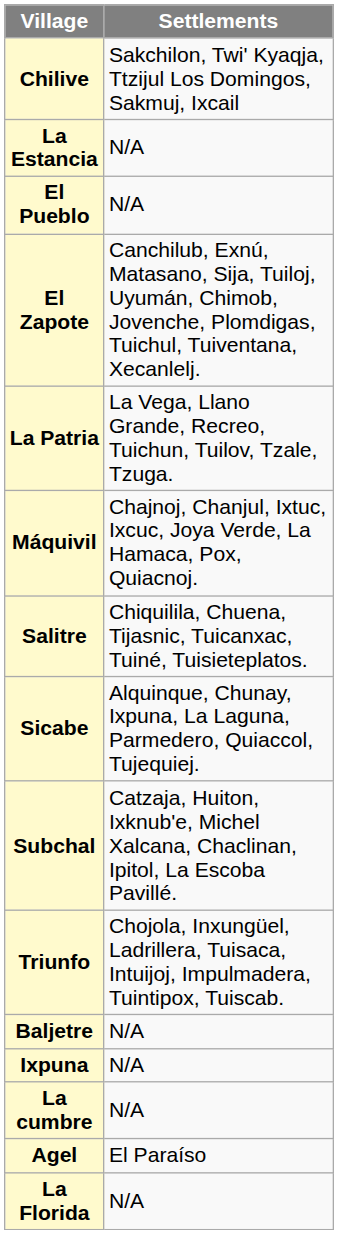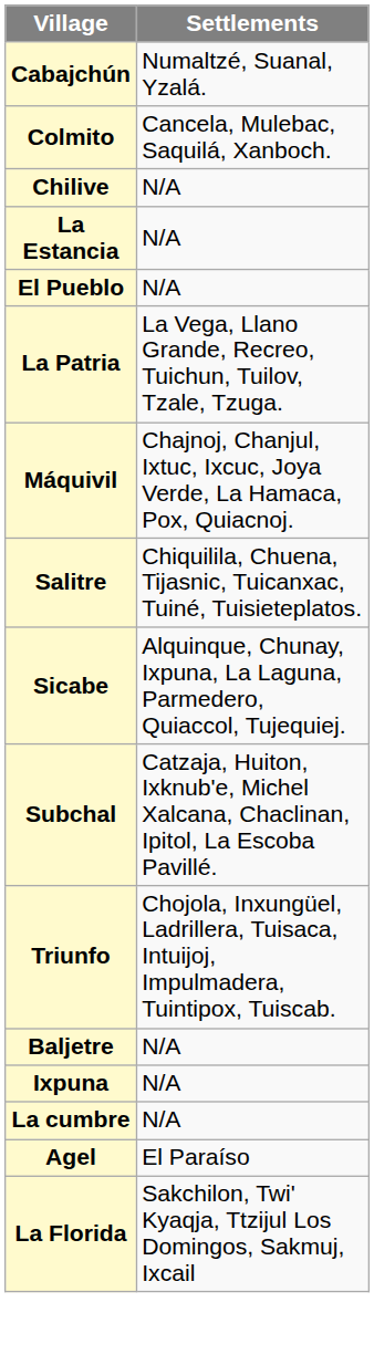+ row: Cabajchún | Numaltzé, Suanal, Yzalá.
+ row: Colmito | Cancela, Mulebac, Saquilá, Xanboch.
Chilive | Settlements: Sakchilon, Twi' Kyaqja, Ttzijul Los Domingos, Sakmuj, Ixcail -> N/A
- row: El Zapote | Canchilub, Exnú, Matasano, Sija, Tuiloj, Uyumán, Chimob, Jovenche, Plomdigas, Tuichul, Tuiventana, Xecanlelj.
La Florida | Settlements: N/A -> Sakchilon, Twi' Kyaqja, Ttzijul Los Domingos, Sakmuj, Ixcail
